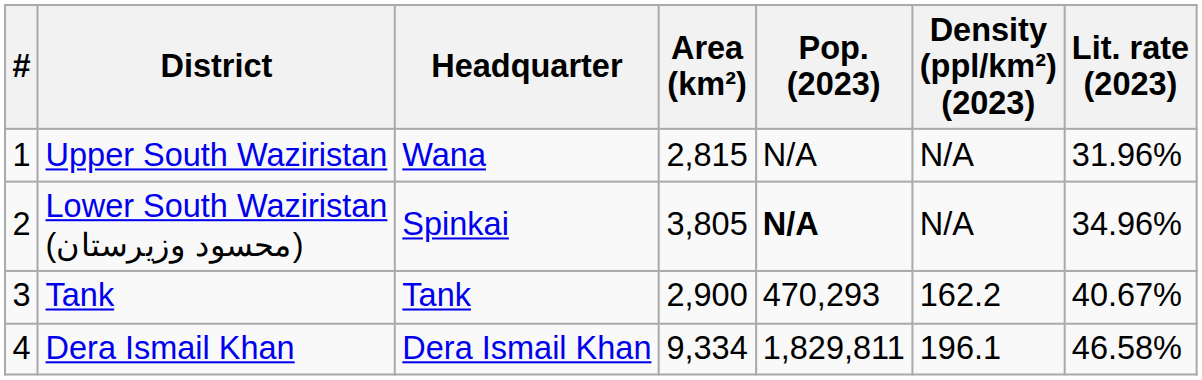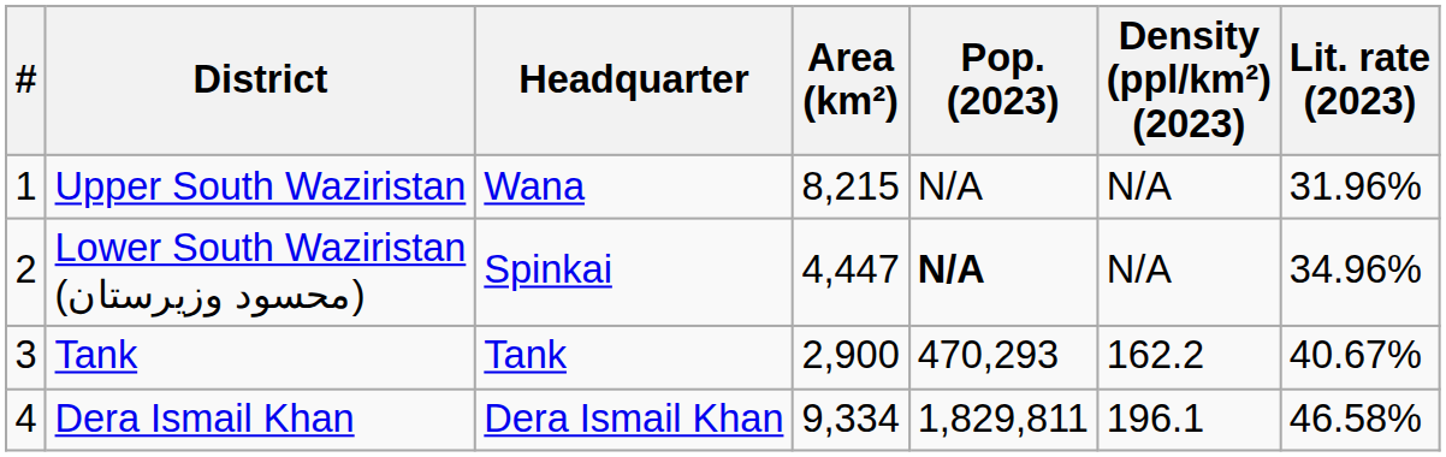Upper South Waziristan | Area (km²): 2,815 -> 8,215
Lower South Waziristan (محسود وزیرستان) | Area (km²): 3,805 -> 4,447
